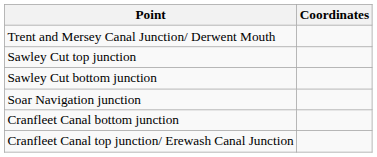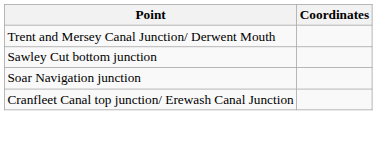- row: Sawley Cut top junction
- row: Cranfleet Canal bottom junction
